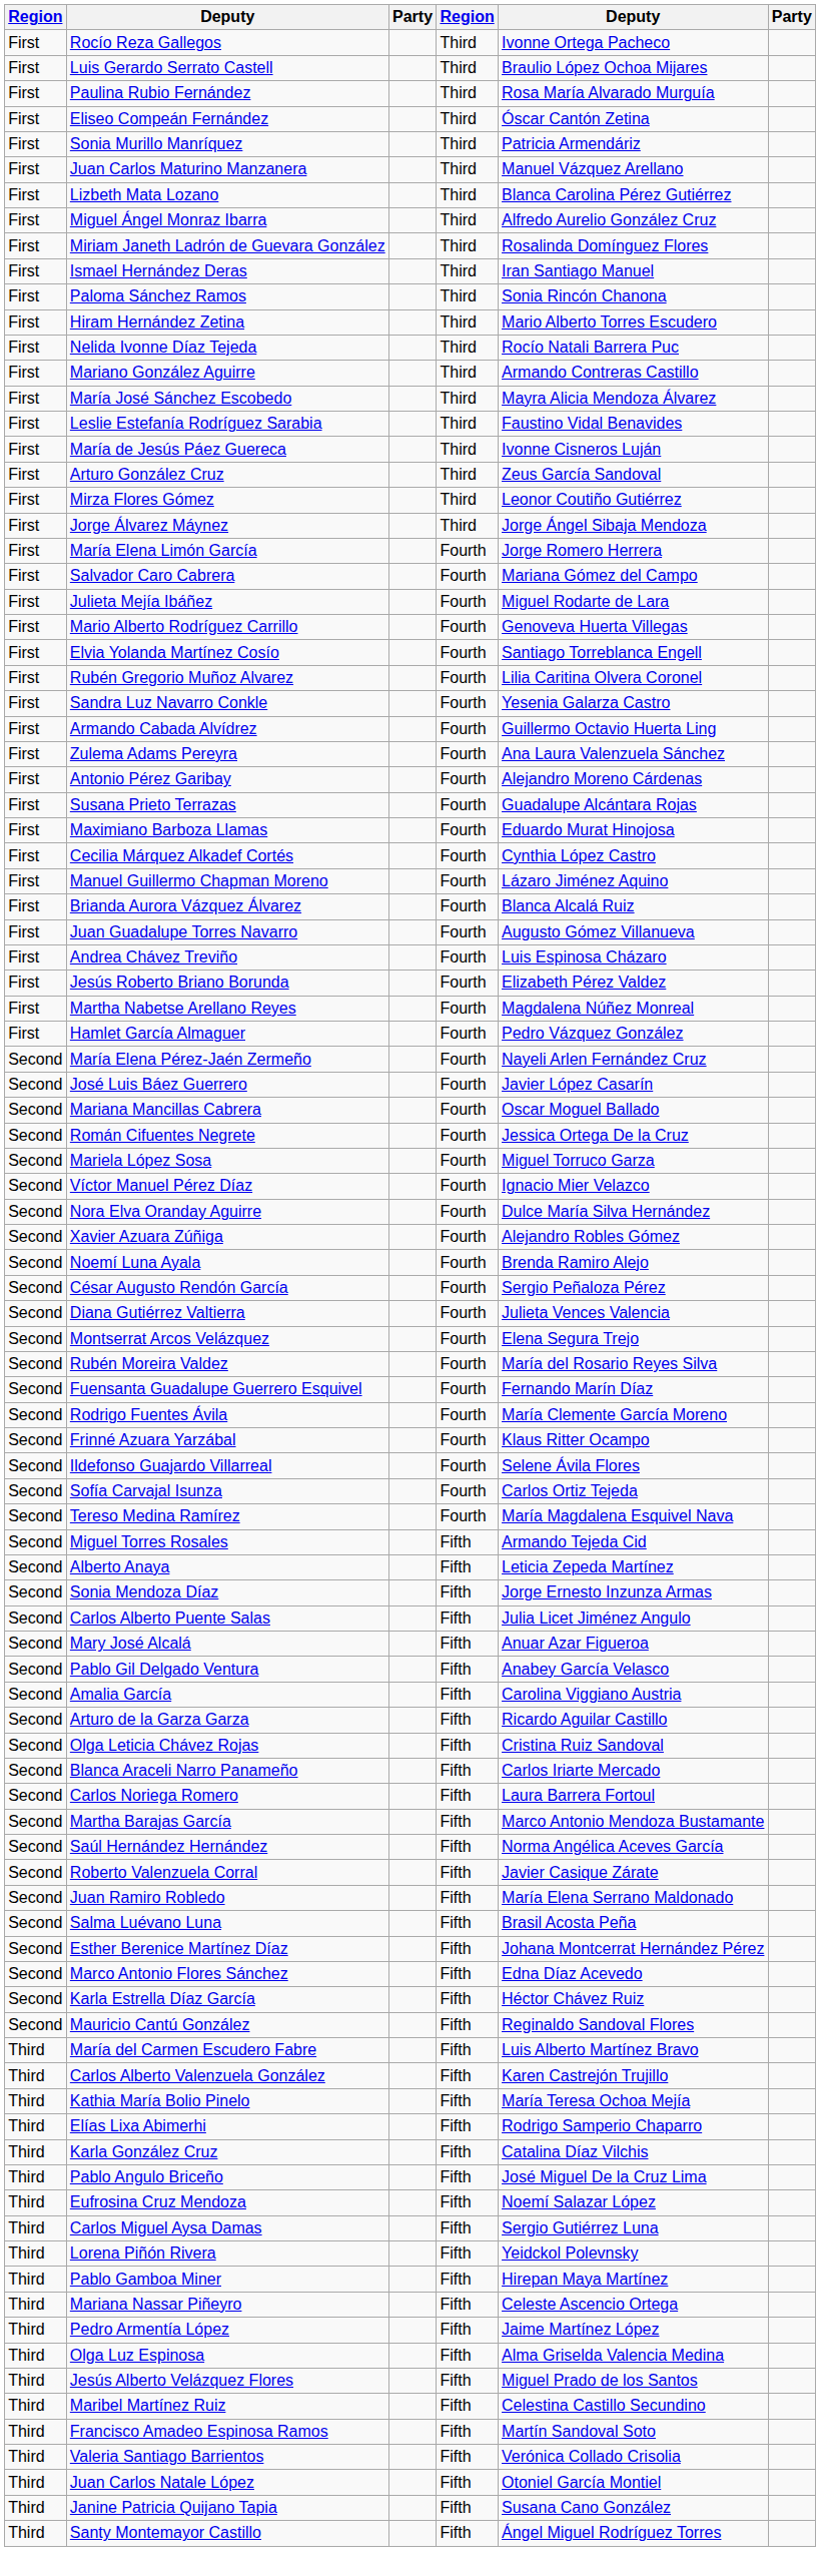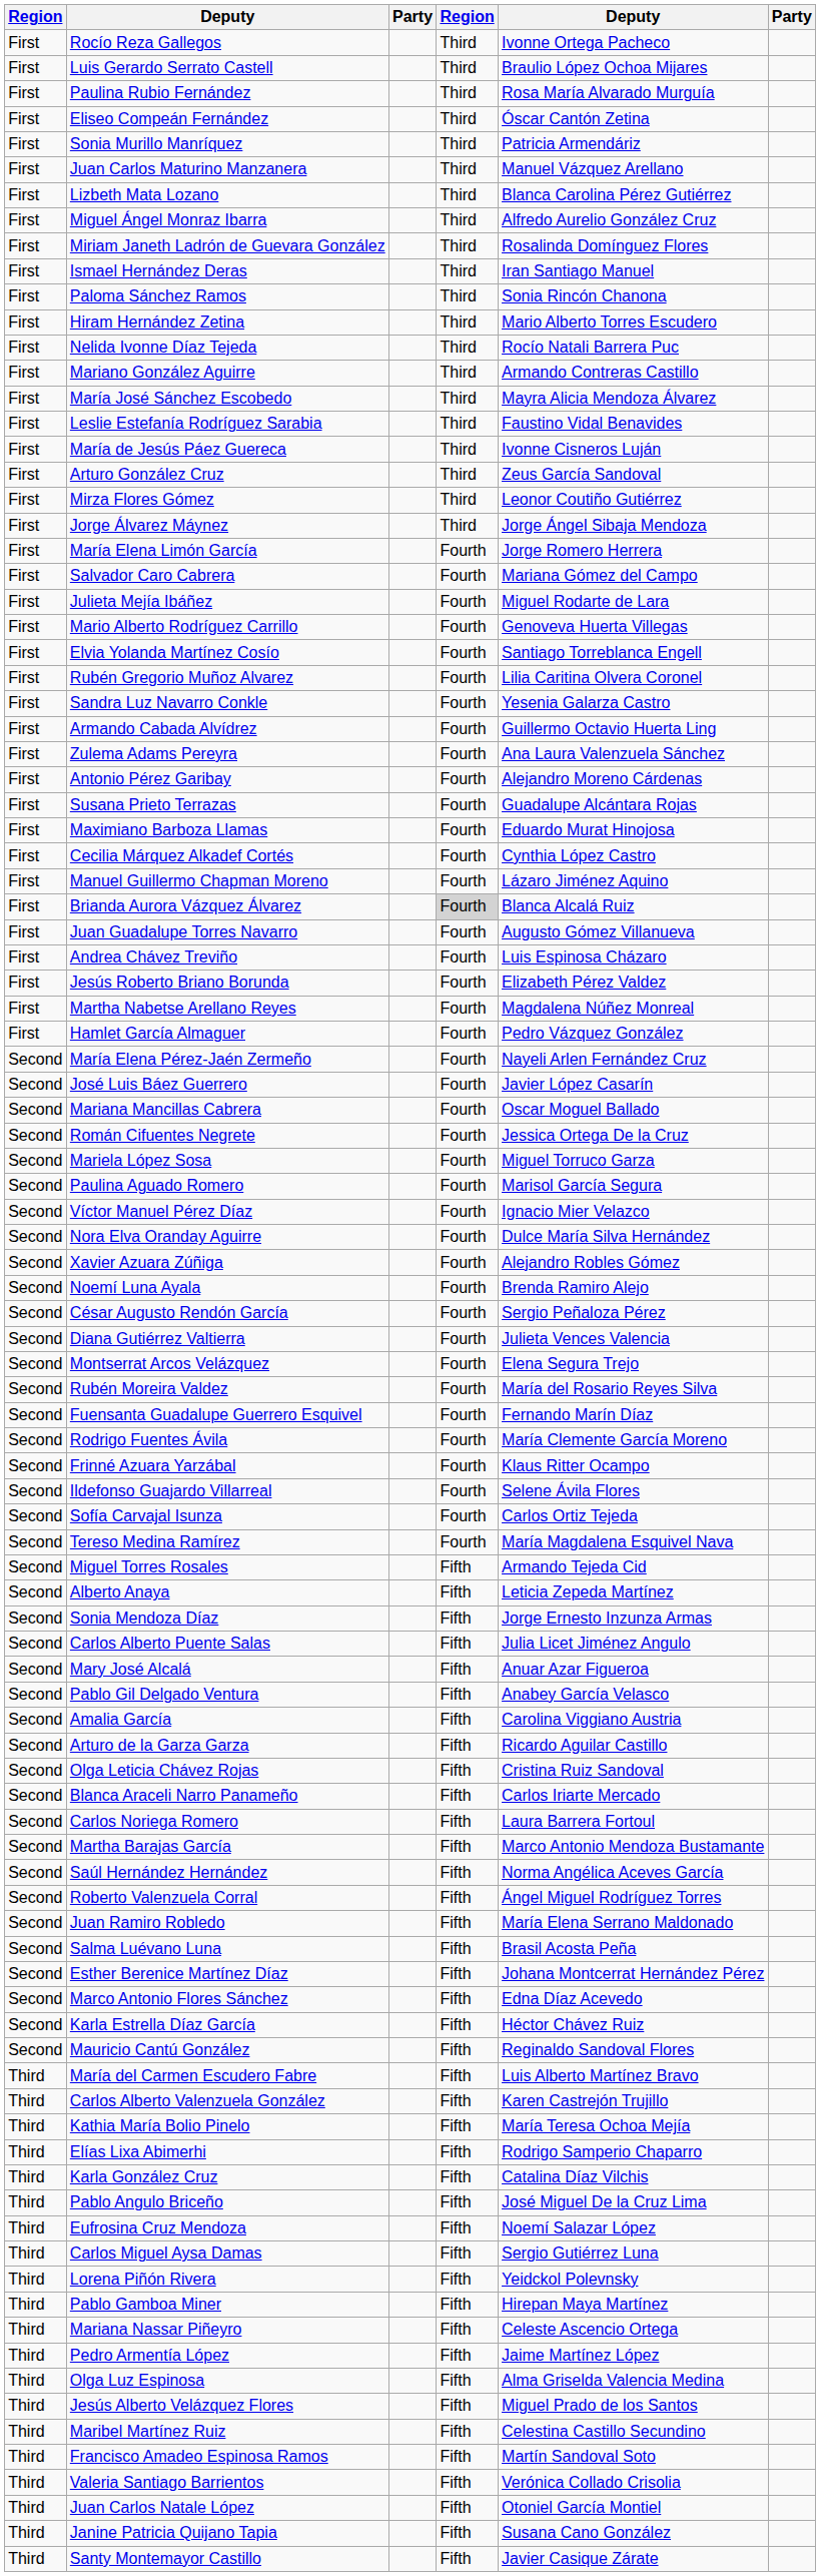Brianda Aurora Vázquez Álvarez | column 4: no background -> lightgrey background
+ row: Second | Paulina Aguado Romero | Fourth | Marisol García Segura
Roberto Valenzuela Corral | column 5: Javier Casique Zárate -> Ángel Miguel Rodríguez Torres
Santy Montemayor Castillo | column 5: Ángel Miguel Rodríguez Torres -> Javier Casique Zárate
